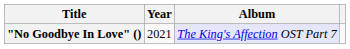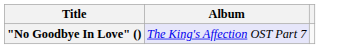- column: Year | 2021
